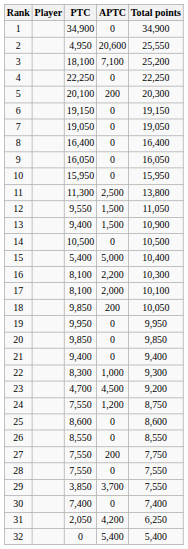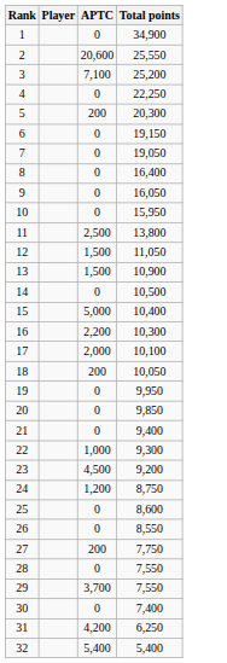- column: PTC | 34,900 | 4,950 | 18,100 | 22,250 | 20,100 | 19,150 | 19,050 | 16,400 | 16,050 | 15,950 | 11,300 | 9,550 | 9,400 | 10,500 | 5,400 | 8,100 | 8,100 | 9,850 | 9,950 | 9,850 | 9,400 | 8,300 | 4,700 | 7,550 | 8,600 | 8,550 | 7,550 | 7,550 | 3,850 | 7,400 | 2,050 | 0
